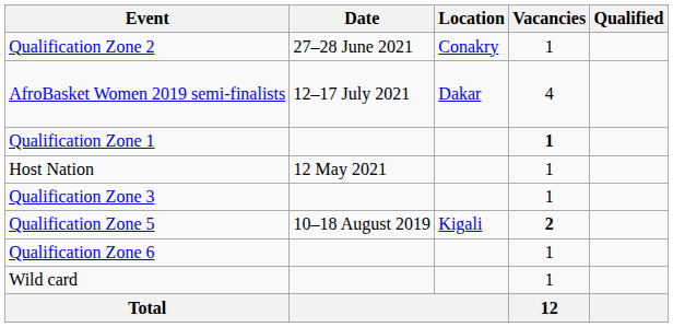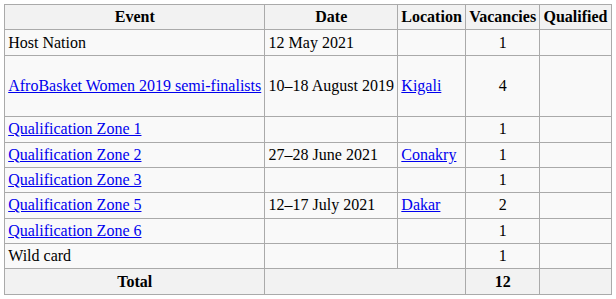rows swapped: Host Nation <-> Qualification Zone 2
AfroBasket Women 2019 semi-finalists | Date: 12–17 July 2021 -> 10–18 August 2019
AfroBasket Women 2019 semi-finalists | Location: Dakar -> Kigali
Qualification Zone 1 | Vacancies: bold -> normal
Qualification Zone 5 | Date: 10–18 August 2019 -> 12–17 July 2021
Qualification Zone 5 | Location: Kigali -> Dakar
Qualification Zone 5 | Vacancies: bold -> normal
